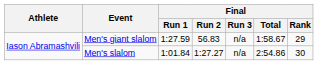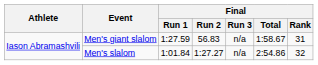Men's giant slalom | Final / Rank: 29 -> 31
Men's slalom | Final / Rank: 30 -> 32
